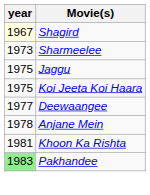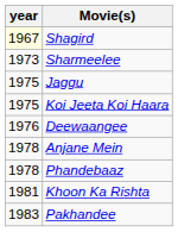Deewaangee | year: 1977 -> 1976
+ row: 1978 | Phandebaaz
Pakhandee | year: lightgreen background -> no background
